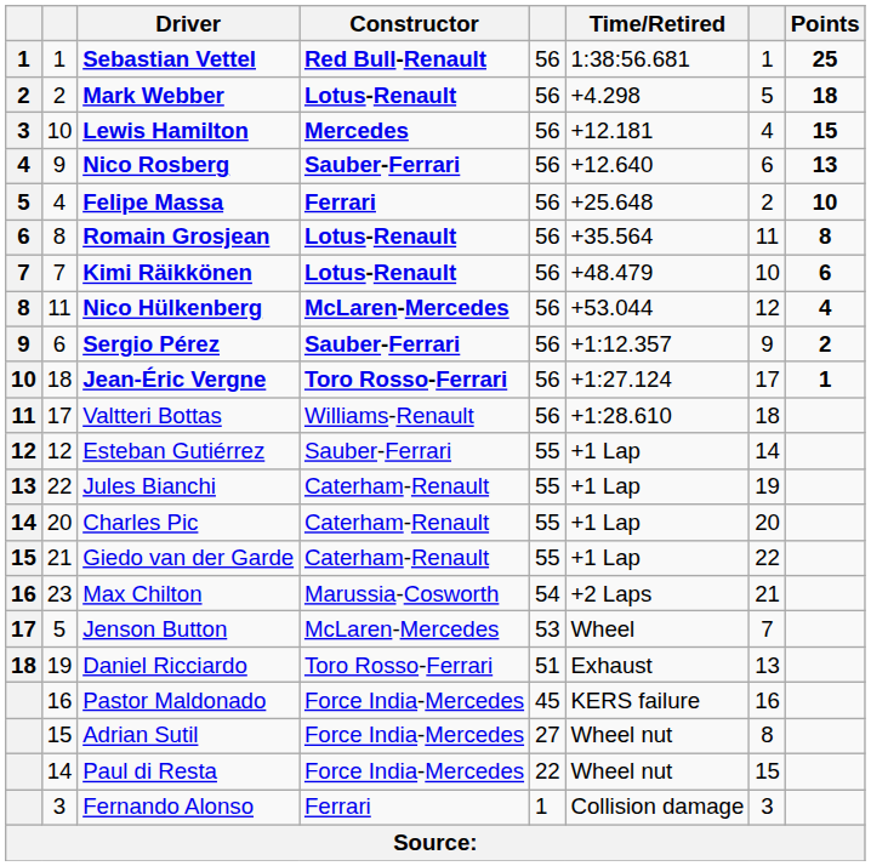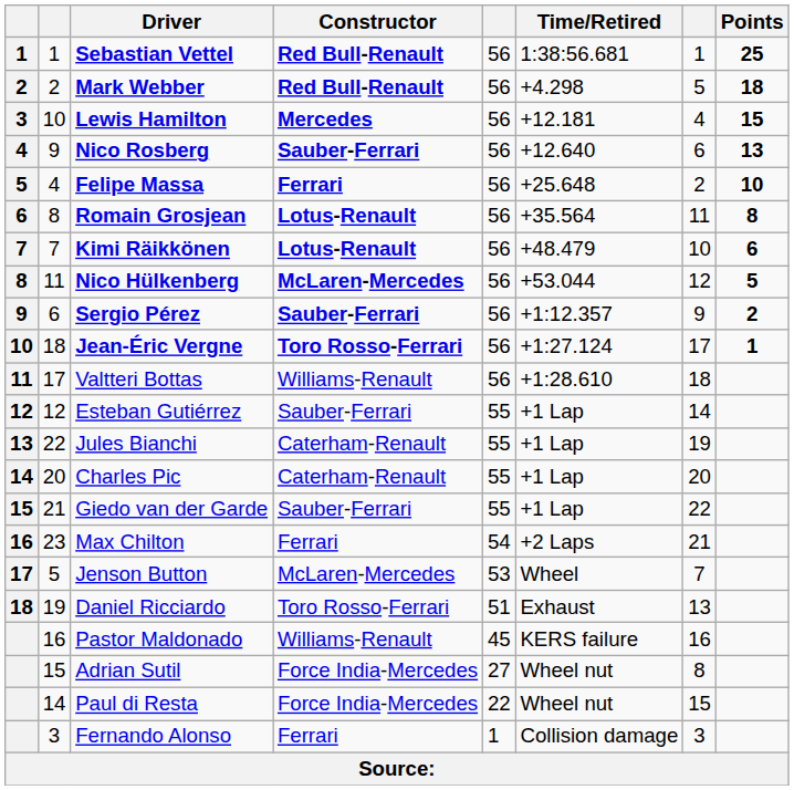Mark Webber | Constructor: Lotus-Renault -> Red Bull-Renault
Nico Hülkenberg | Points: 4 -> 5
Giedo van der Garde | Constructor: Caterham-Renault -> Sauber-Ferrari
Max Chilton | Constructor: Marussia-Cosworth -> Ferrari
Pastor Maldonado | Constructor: Force India-Mercedes -> Williams-Renault
